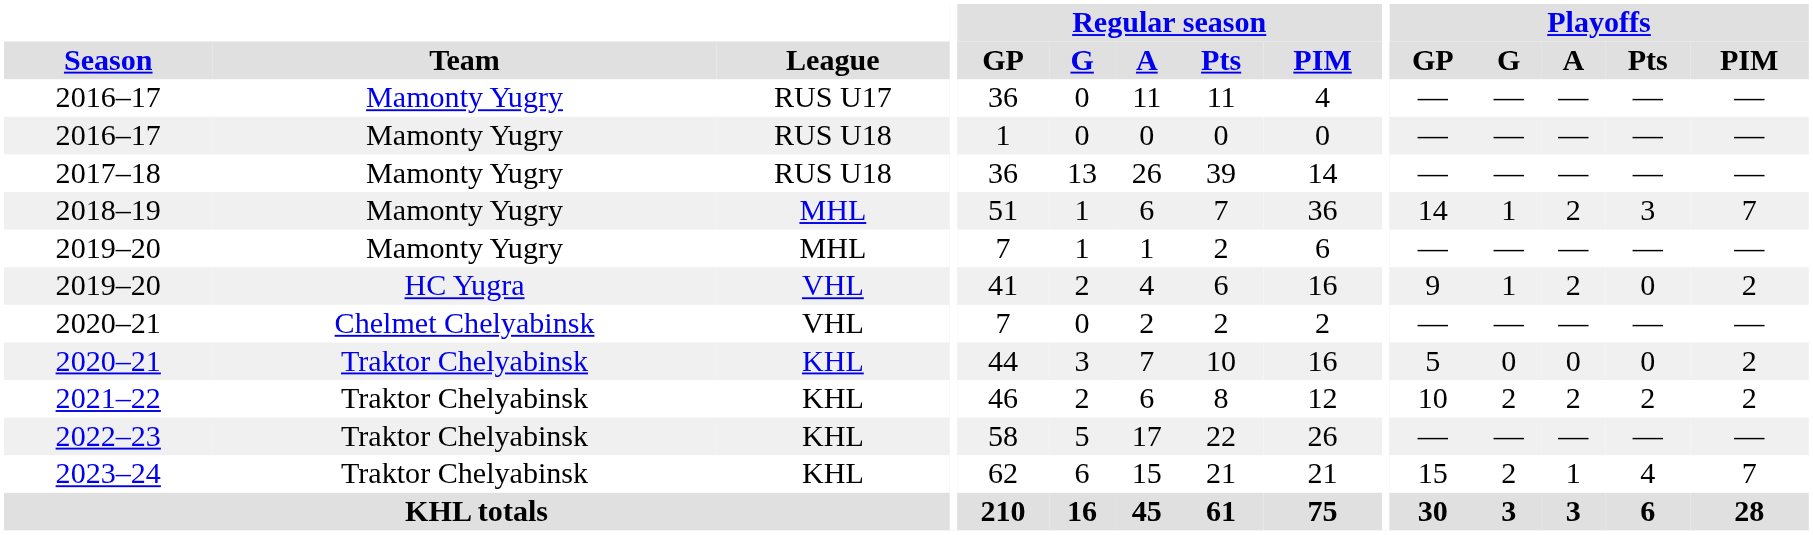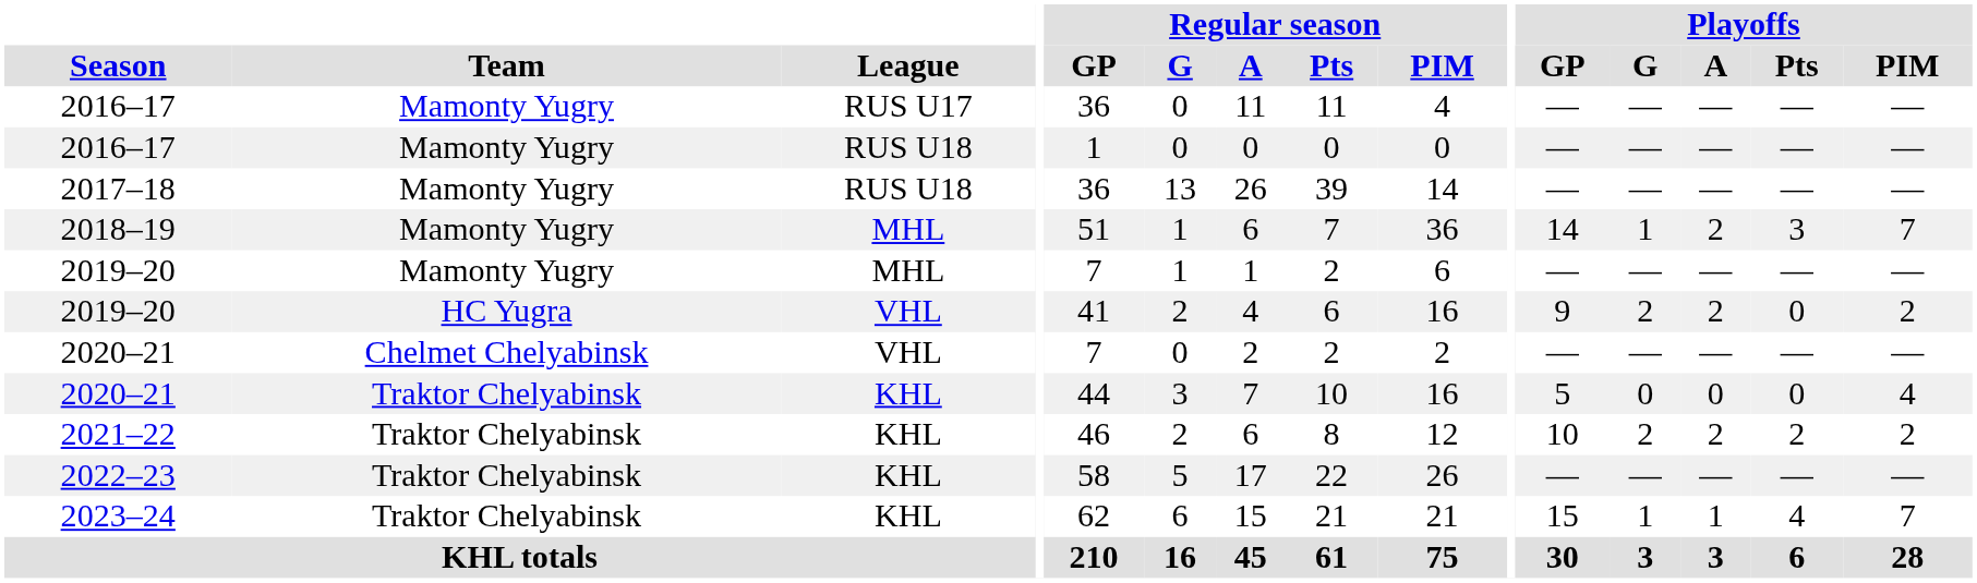2019–20 / VHL | Playoffs / G: 1 -> 2
2020–21 / KHL | Playoffs / PIM: 2 -> 4
2023–24 | Playoffs / G: 2 -> 1
